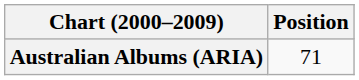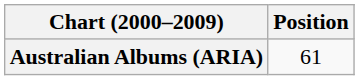Australian Albums (ARIA) | Position: 71 -> 61
